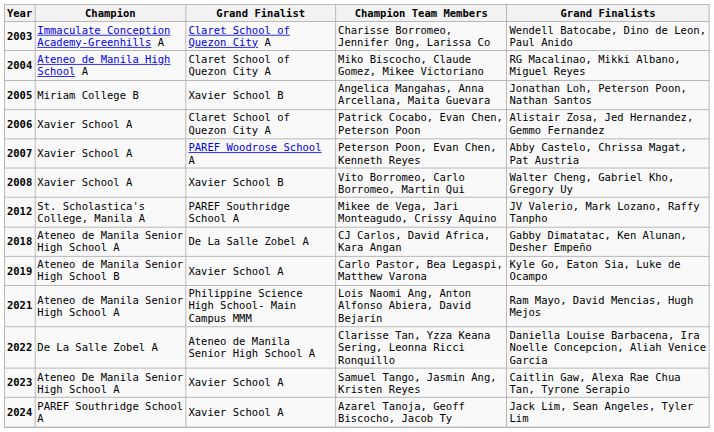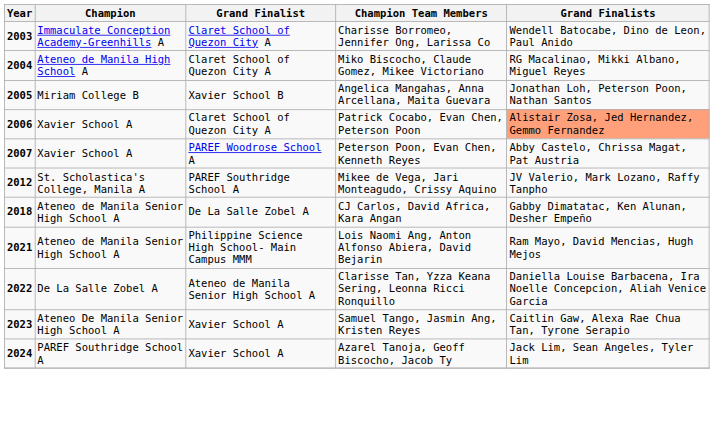Patrick Cocabo, Evan Chen, Peterson Poon | Grand Finalists: no background -> lightsalmon background
- row: 2008 | Xavier School A | Xavier School B | Vito Borromeo, Carlo Borromeo, Martin Qui | Walter Cheng, Gabriel Kho, Gregory Uy
- row: 2019 | Ateneo de Manila Senior High School B | Xavier School A | Carlo Pastor, Bea Legaspi, Matthew Varona | Kyle Go, Eaton Sia, Luke de Ocampo
